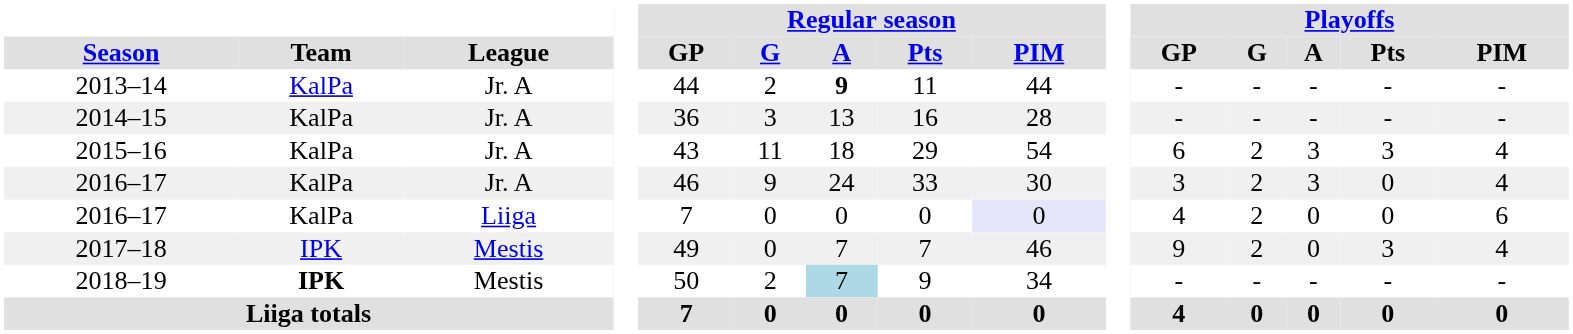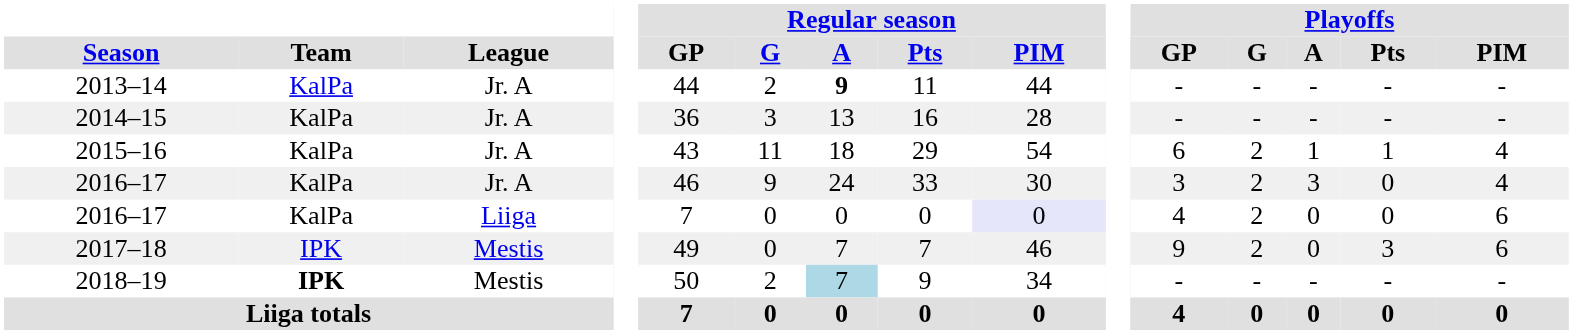2015–16 | Playoffs / A: 3 -> 1
2015–16 | Playoffs / Pts: 3 -> 1
2017–18 | Playoffs / PIM: 4 -> 6
